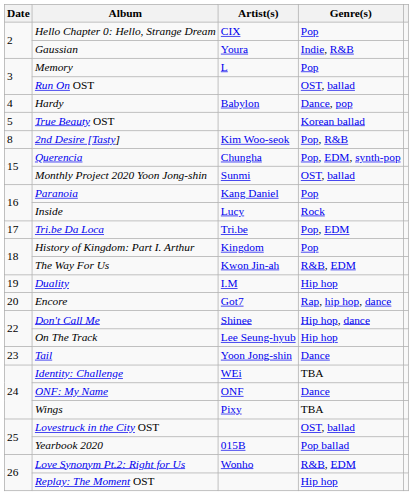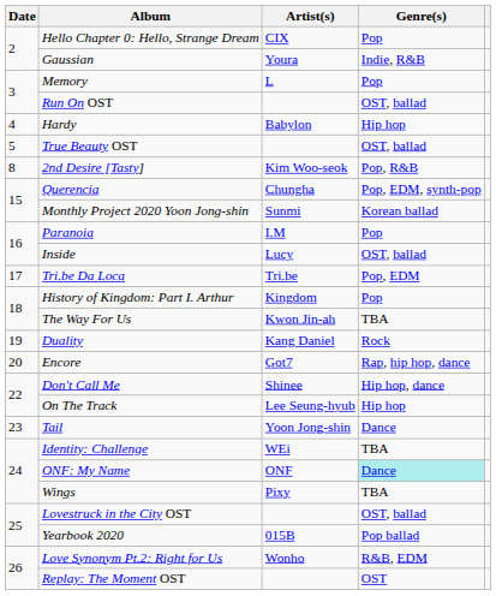Hardy | Genre(s): Dance, pop -> Hip hop
True Beauty OST | Genre(s): Korean ballad -> OST, ballad
Monthly Project 2020 Yoon Jong-shin | Genre(s): OST, ballad -> Korean ballad
Paranoia | Artist(s): Kang Daniel -> I.M
Inside | Genre(s): Rock -> OST, ballad
The Way For Us | Genre(s): R&B, EDM -> TBA
Duality | Artist(s): I.M -> Kang Daniel
Duality | Genre(s): Hip hop -> Rock
ONF: My Name | Genre(s): no background -> paleturquoise background
Replay: The Moment OST | Genre(s): Hip hop -> OST
